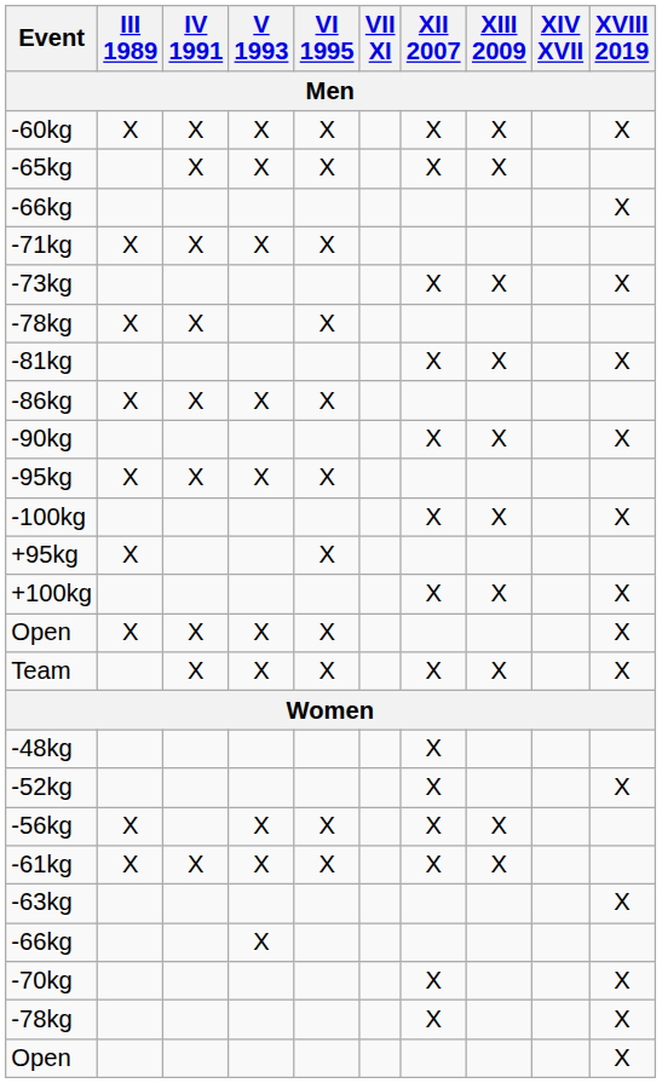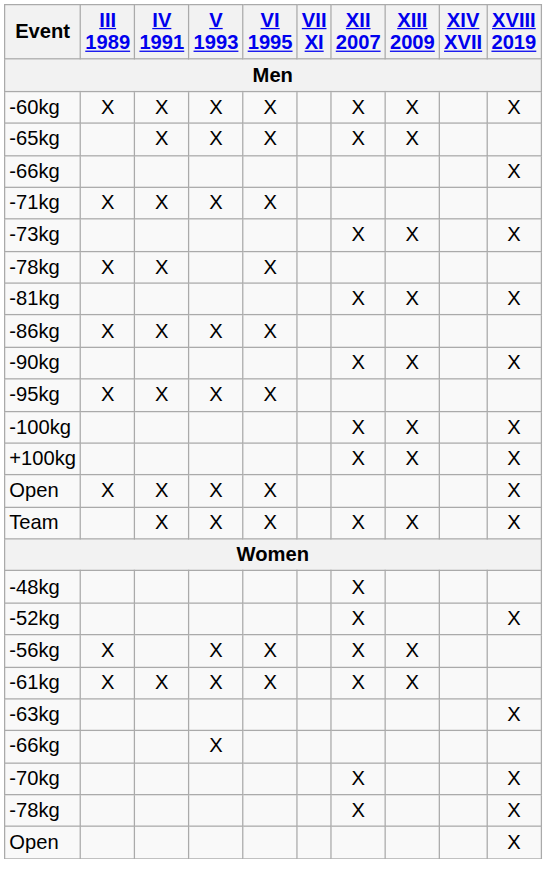- row: +95kg | X | X
